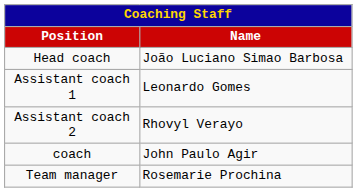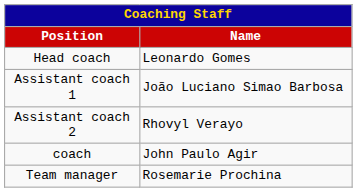Head coach | Name: João Luciano Simao Barbosa -> Leonardo Gomes
Assistant coach 1 | Name: Leonardo Gomes -> João Luciano Simao Barbosa
